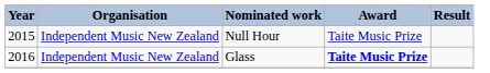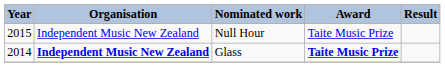Glass | Year: 2016 -> 2014
Glass | Organisation: normal -> bold
